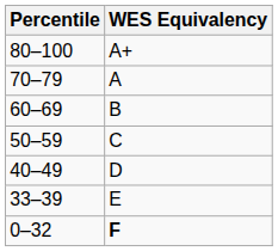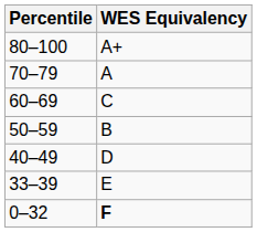60–69 | WES Equivalency: B -> C
50–59 | WES Equivalency: C -> B
